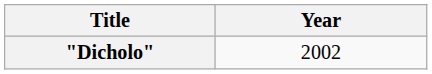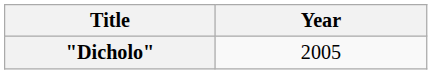"Dicholo" | Year: 2002 -> 2005
